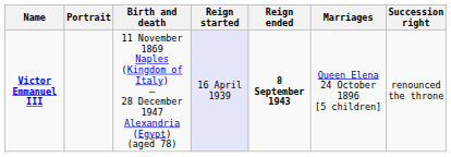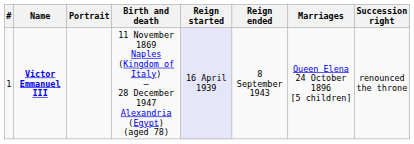+ column: # | 1
Victor Emmanuel III | Reign ended: bold -> normal
